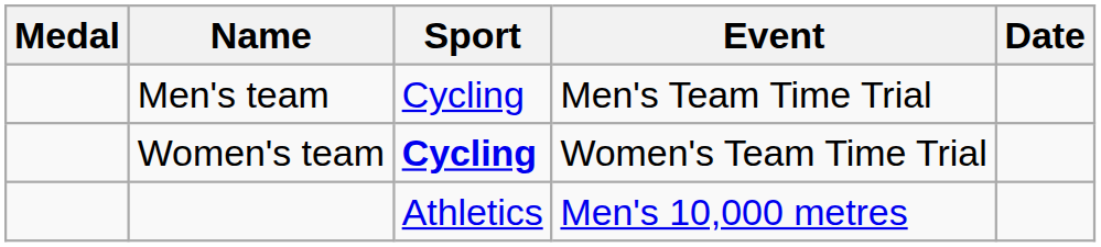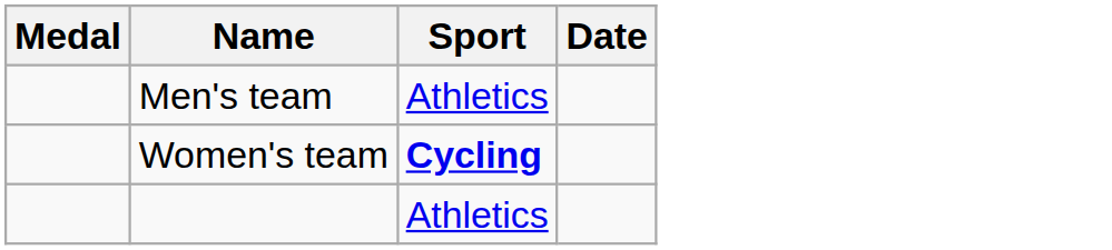- column: Event | Men's Team Time Trial | Women's Team Time Trial | Men's 10,000 metres
Men's team | Sport: Cycling -> Athletics
